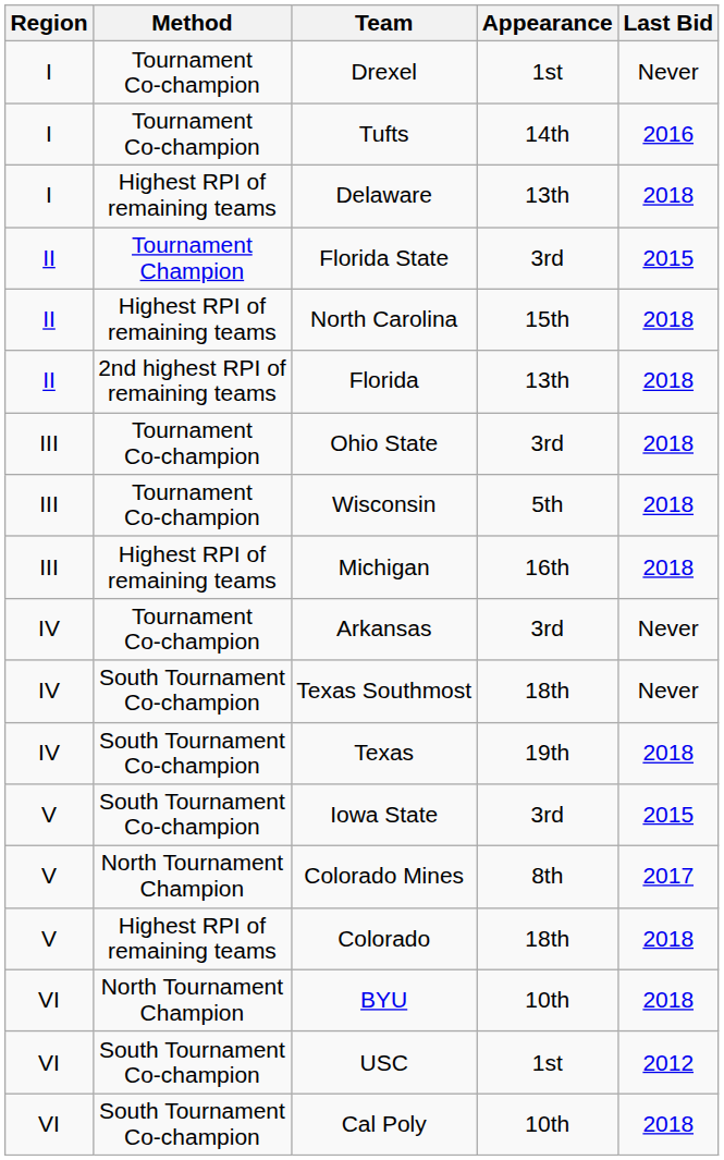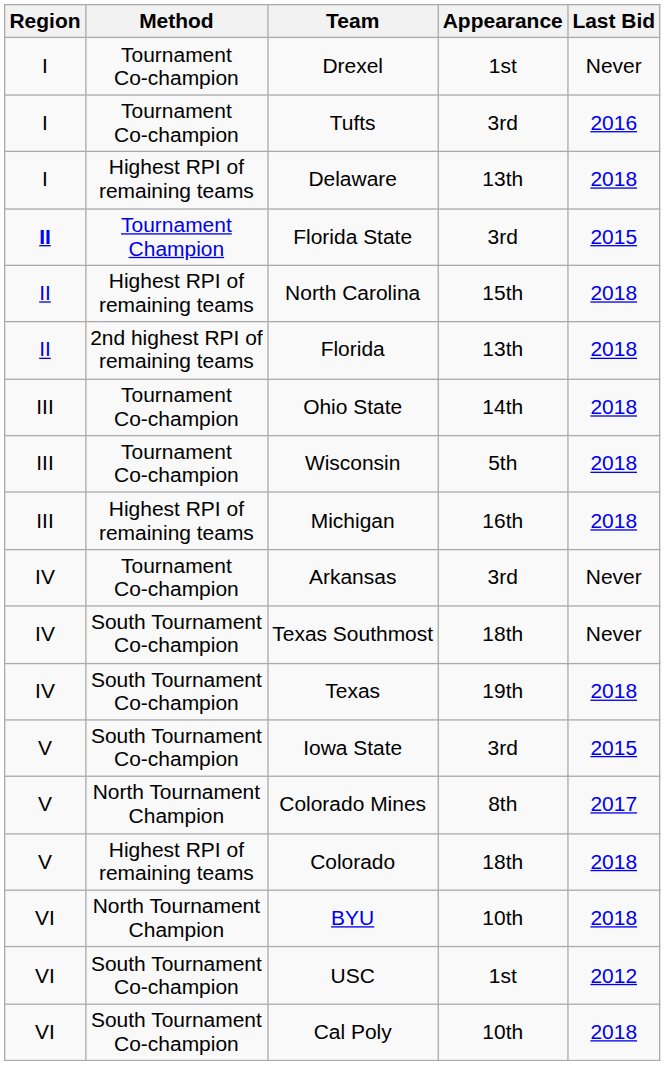Tufts | Appearance: 14th -> 3rd
Florida State | Region: normal -> bold
Ohio State | Appearance: 3rd -> 14th
